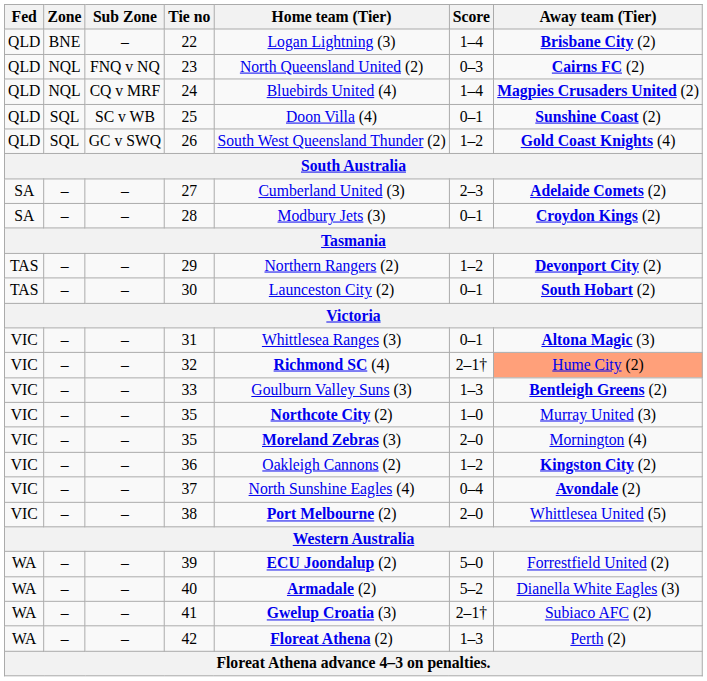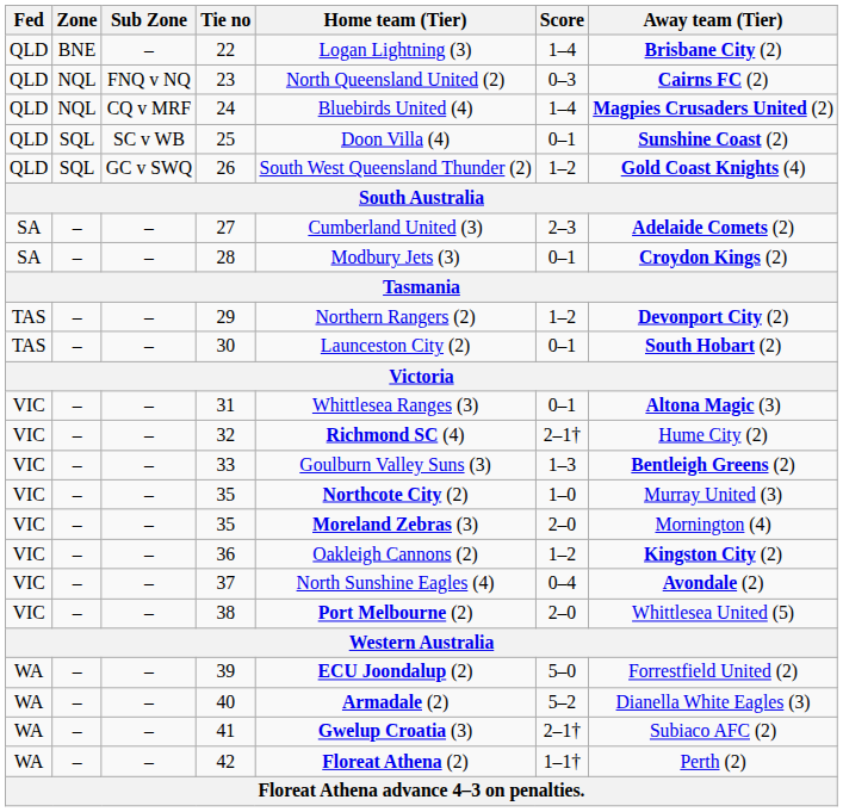32 | Away team (Tier): lightsalmon background -> no background
42 | Score: 1–3 -> 1–1†
